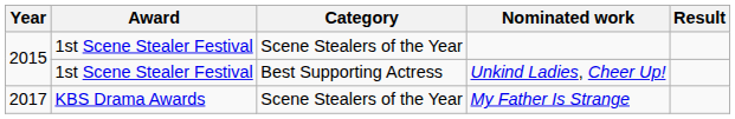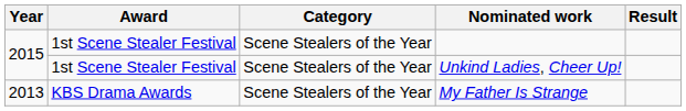Unkind Ladies, Cheer Up! | Category: Best Supporting Actress -> Scene Stealers of the Year
My Father Is Strange | Year: 2017 -> 2013
